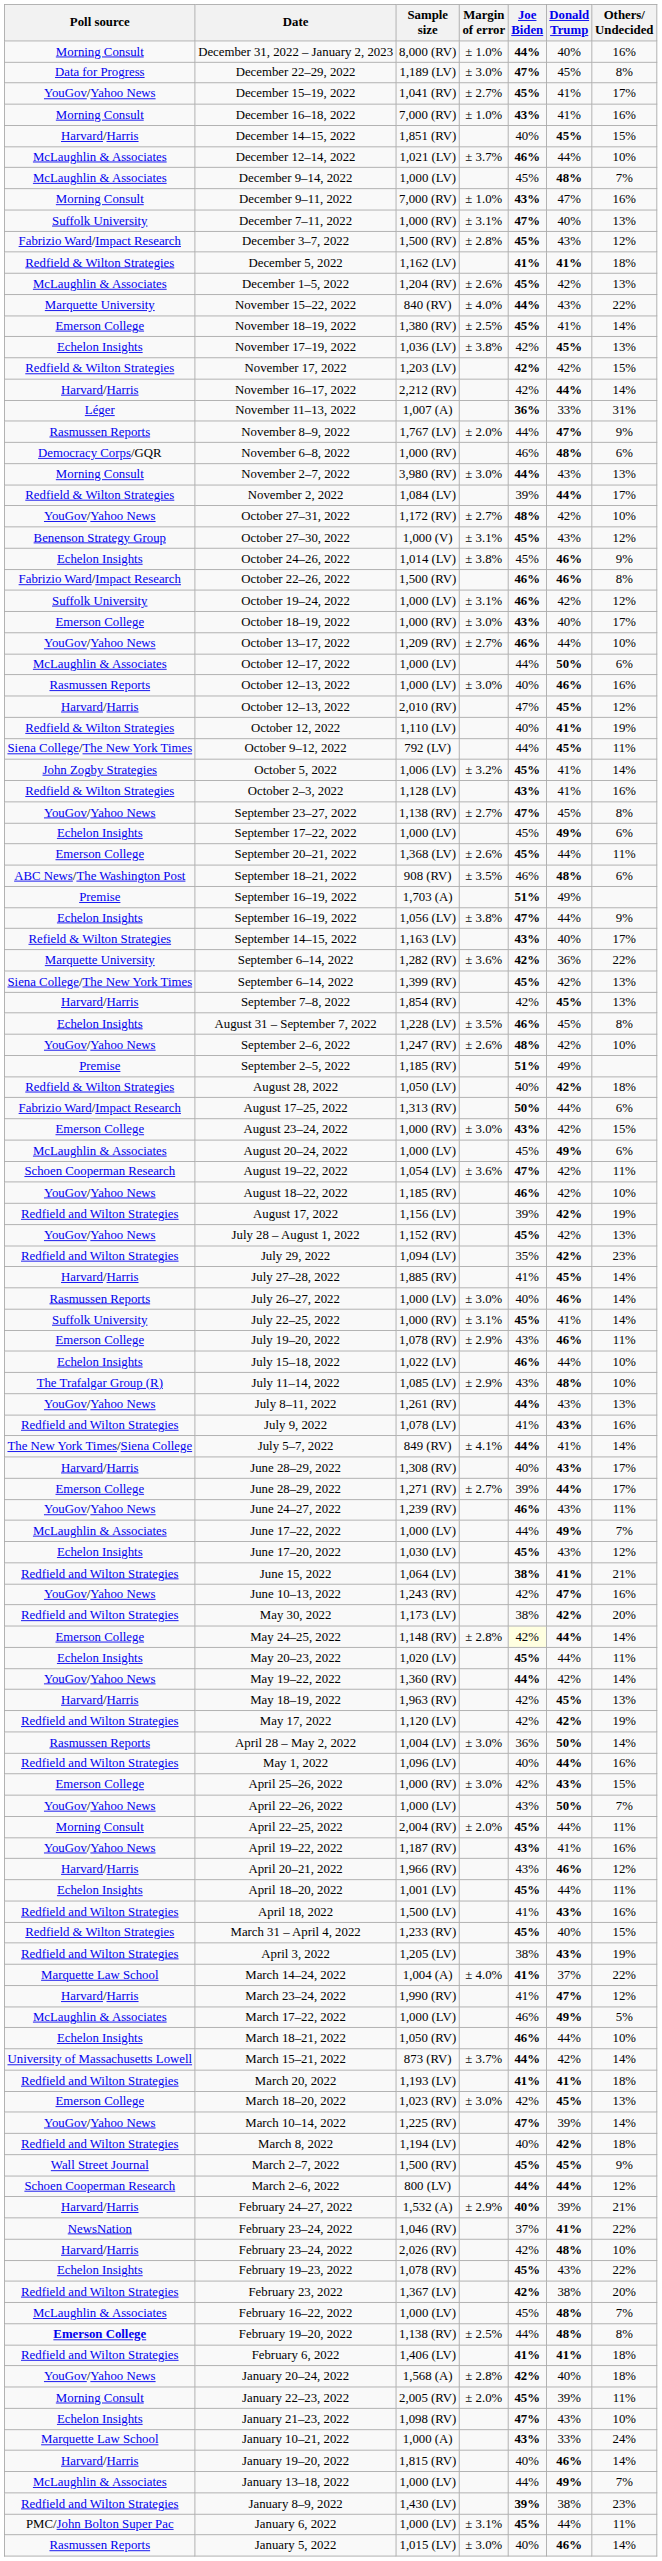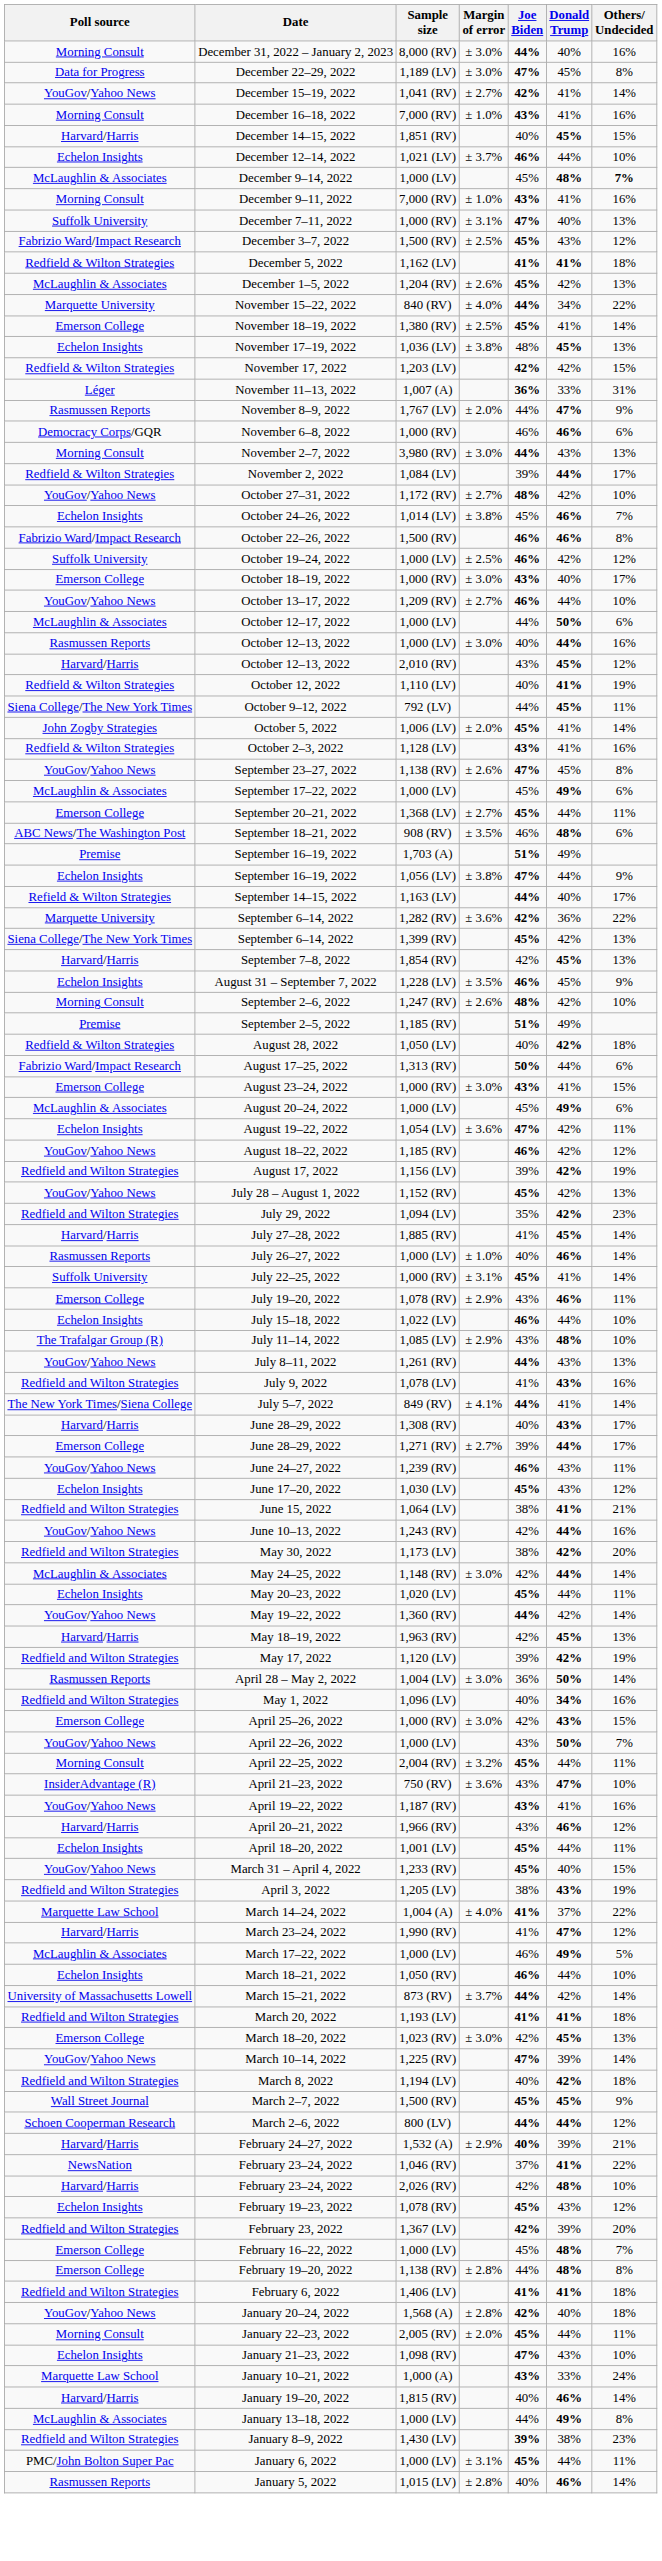December 31, 2022 – January 2, 2023 | Margin of error: ± 1.0% -> ± 3.0%
December 15–19, 2022 | Joe Biden: 45% -> 42%
December 15–19, 2022 | Others/ Undecided: 17% -> 14%
December 12–14, 2022 | Poll source: McLaughlin & Associates -> Echelon Insights
December 9–14, 2022 | Others/ Undecided: normal -> bold
December 9–11, 2022 | Donald Trump: 47% -> 41%
December 3–7, 2022 | Margin of error: ± 2.8% -> ± 2.5%
November 15–22, 2022 | Donald Trump: 43% -> 34%
November 17–19, 2022 | Joe Biden: 42% -> 48%
- row: Harvard/Harris | November 16–17, 2022 | 2,212 (RV) | 42% | 44% | 14%
November 6–8, 2022 | Donald Trump: 48% -> 46%
- row: Benenson Strategy Group | October 27–30, 2022 | 1,000 (V) | ± 3.1% | 45% | 43% | 12%
October 24–26, 2022 | Others/ Undecided: 9% -> 7%
October 19–24, 2022 | Margin of error: ± 3.1% -> ± 2.5%
October 12–13, 2022 / 1,000 (LV) | Donald Trump: 46% -> 44%
October 12–13, 2022 / 2,010 (RV) | Joe Biden: 47% -> 43%
October 5, 2022 | Margin of error: ± 3.2% -> ± 2.0%
September 23–27, 2022 | Margin of error: ± 2.7% -> ± 2.6%
September 17–22, 2022 | Poll source: Echelon Insights -> McLaughlin & Associates
September 20–21, 2022 | Margin of error: ± 2.6% -> ± 2.7%
September 14–15, 2022 | Joe Biden: 43% -> 44%
August 31 – September 7, 2022 | Others/ Undecided: 8% -> 9%
September 2–6, 2022 | Poll source: YouGov/Yahoo News -> Morning Consult
August 23–24, 2022 | Donald Trump: 42% -> 41%
August 19–22, 2022 | Poll source: Schoen Cooperman Research -> Echelon Insights
August 18–22, 2022 | Others/ Undecided: 10% -> 12%
July 26–27, 2022 | Margin of error: ± 3.0% -> ± 1.0%
- row: McLaughlin & Associates | June 17–22, 2022 | 1,000 (LV) | 44% | 49% | 7%
June 15, 2022 | Joe Biden: bold -> normal
June 10–13, 2022 | Donald Trump: 47% -> 44%
May 24–25, 2022 | Poll source: Emerson College -> McLaughlin & Associates
May 24–25, 2022 | Margin of error: ± 2.8% -> ± 3.0%
May 24–25, 2022 | Joe Biden: lightyellow background -> no background
May 17, 2022 | Joe Biden: 42% -> 39%
May 1, 2022 | Donald Trump: 44% -> 34%
April 22–25, 2022 | Margin of error: ± 2.0% -> ± 3.2%
+ row: InsiderAdvantage (R) | April 21–23, 2022 | 750 (RV) | ± 3.6% | 43% | 47% | 10%
- row: Redfield and Wilton Strategies | April 18, 2022 | 1,500 (LV) | 41% | 43% | 16%
March 31 – April 4, 2022 | Poll source: Redfield & Wilton Strategies -> YouGov/Yahoo News
February 19–23, 2022 | Others/ Undecided: 22% -> 12%
February 23, 2022 | Donald Trump: 38% -> 39%
February 16–22, 2022 | Poll source: McLaughlin & Associates -> Emerson College
February 19–20, 2022 | Poll source: bold -> normal
February 19–20, 2022 | Margin of error: ± 2.5% -> ± 2.8%
January 22–23, 2022 | Donald Trump: 39% -> 44%
January 13–18, 2022 | Others/ Undecided: 7% -> 8%
January 5, 2022 | Margin of error: ± 3.0% -> ± 2.8%
